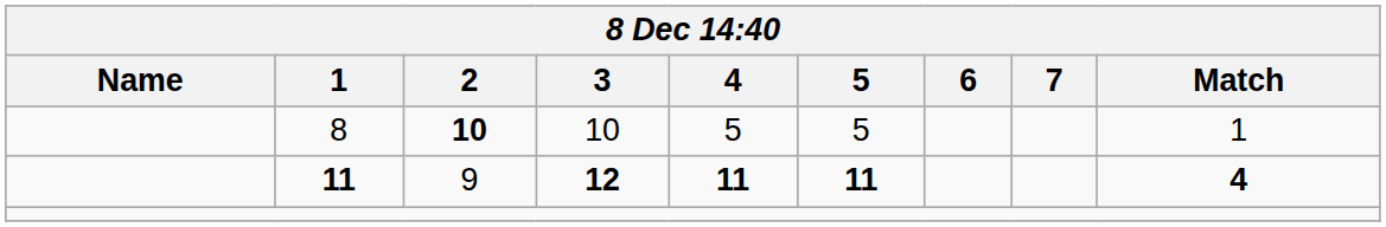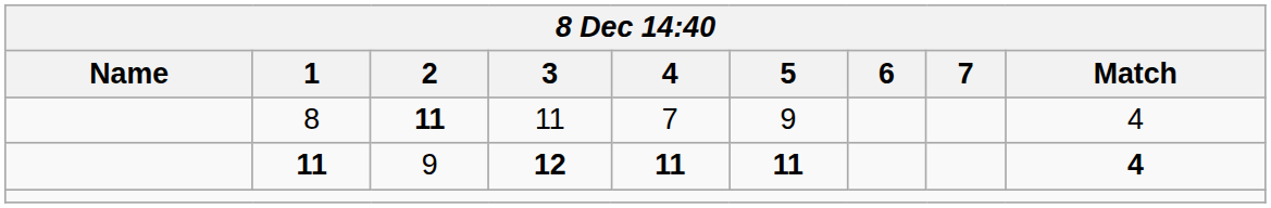8 | 2: 10 -> 11
8 | 3: 10 -> 11
8 | 4: 5 -> 7
8 | 5: 5 -> 9
8 | Match: 1 -> 4
